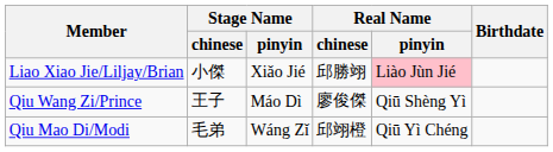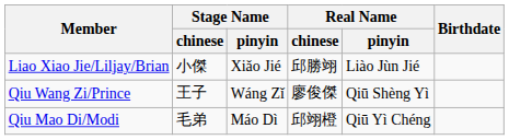Liao Xiao Jie/Liljay/Brian | Real Name / pinyin: pink background -> no background
Qiu Wang Zi/Prince | Stage Name / pinyin: Máo Dì -> Wáng Zǐ
Qiu Mao Di/Modi | Stage Name / pinyin: Wáng Zǐ -> Máo Dì
